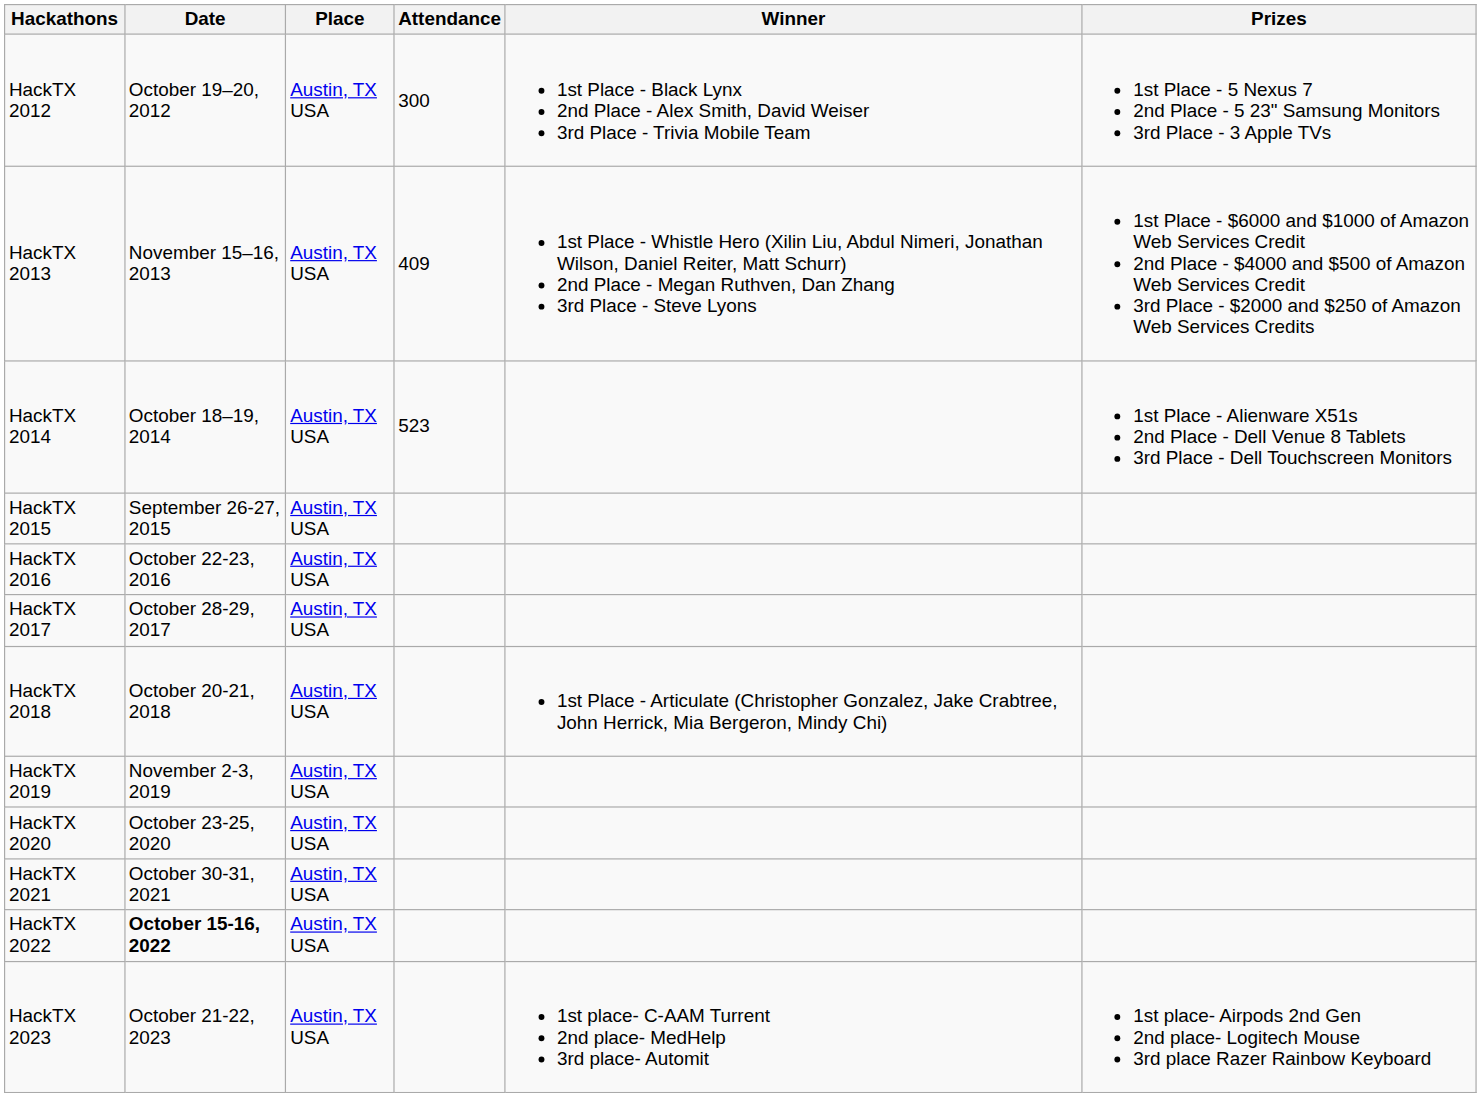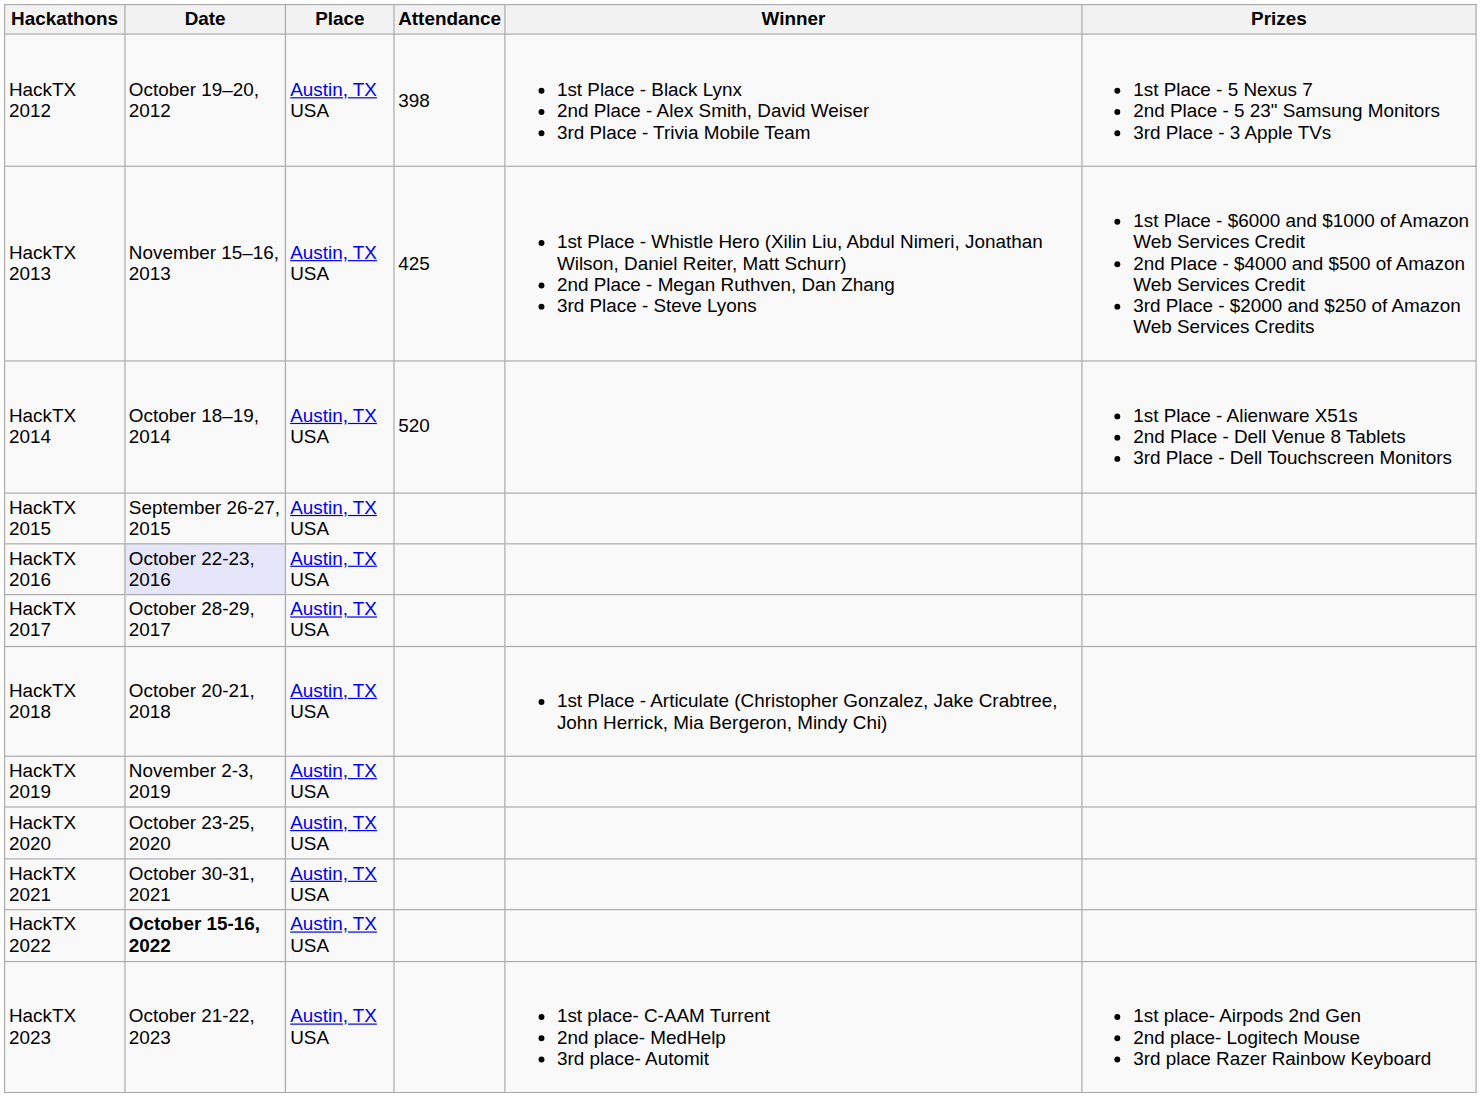HackTX 2012 | Attendance: 300 -> 398
HackTX 2013 | Attendance: 409 -> 425
HackTX 2014 | Attendance: 523 -> 520
HackTX 2016 | Date: no background -> lavender background
